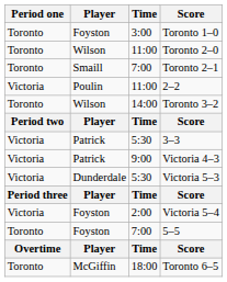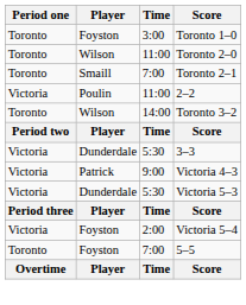3–3 | Player: Patrick -> Dunderdale
- row: Toronto | McGiffin | 18:00 | Toronto 6–5
